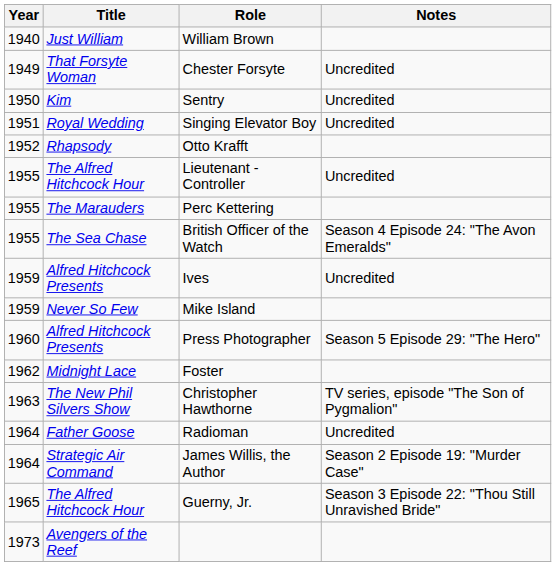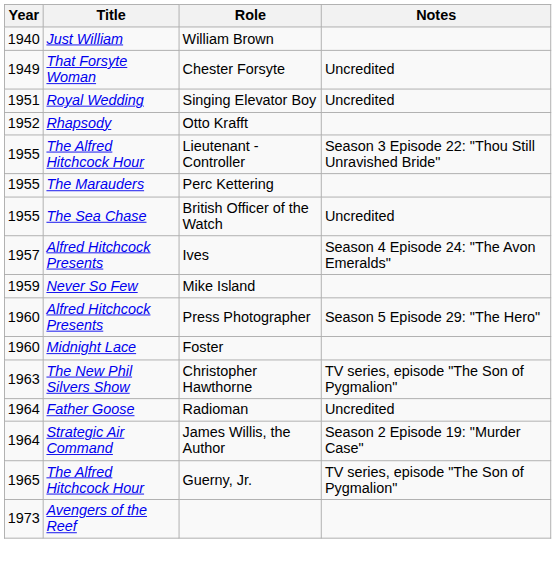- row: 1950 | Kim | Sentry | Uncredited
Lieutenant - Controller | Notes: Uncredited -> Season 3 Episode 22: "Thou Still Unravished Bride"
British Officer of the Watch | Notes: Season 4 Episode 24: "The Avon Emeralds" -> Uncredited
Ives | Year: 1959 -> 1957
Ives | Notes: Uncredited -> Season 4 Episode 24: "The Avon Emeralds"
Foster | Year: 1962 -> 1960
Guerny, Jr. | Notes: Season 3 Episode 22: "Thou Still Unravished Bride" -> TV series, episode "The Son of Pygmalion"
